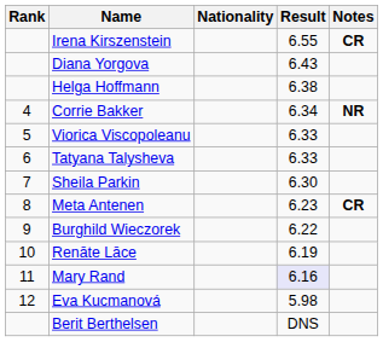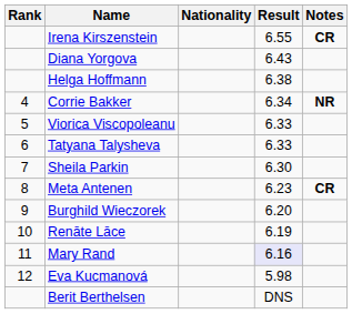Burghild Wieczorek | Result: 6.22 -> 6.20
